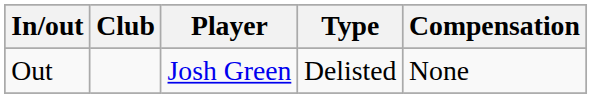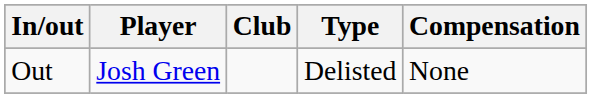columns swapped: Club <-> Player
